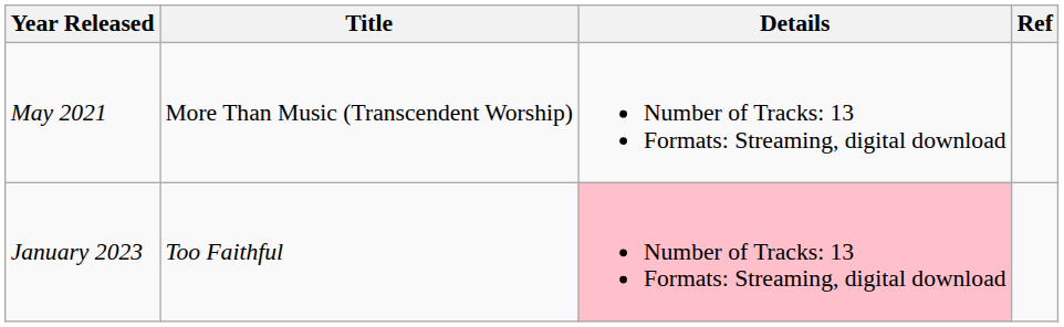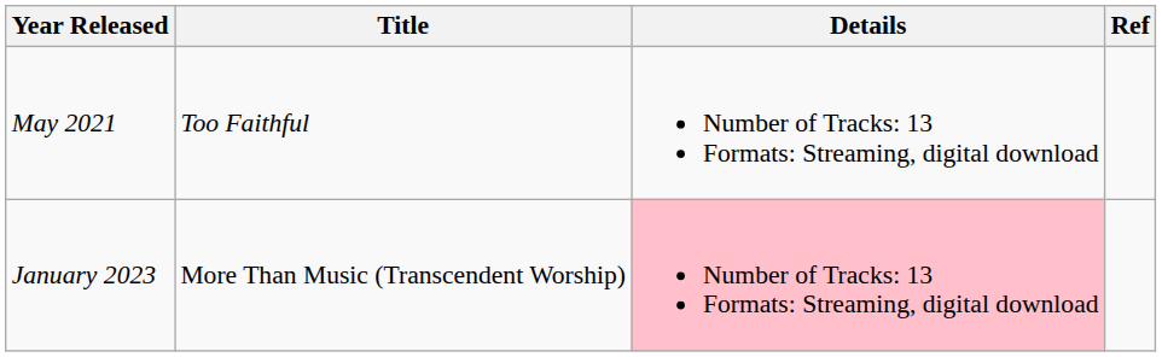May 2021 | Title: More Than Music (Transcendent Worship) -> Too Faithful
January 2023 | Title: Too Faithful -> More Than Music (Transcendent Worship)
